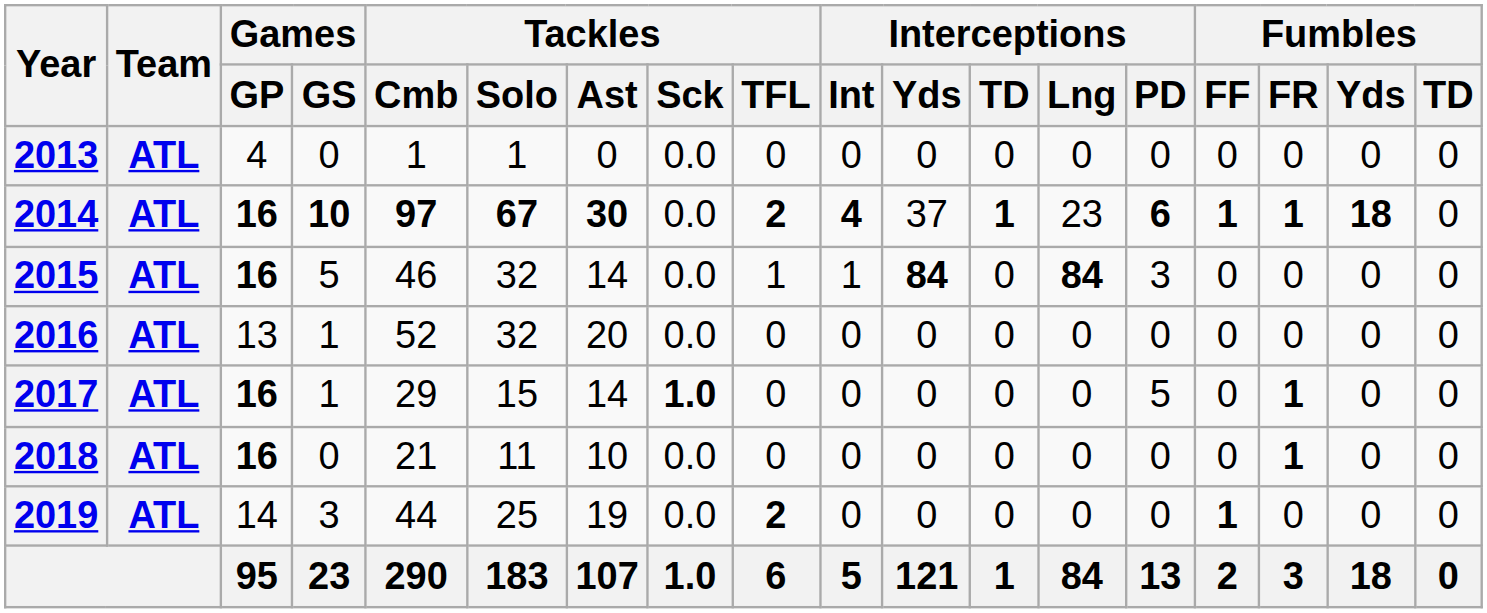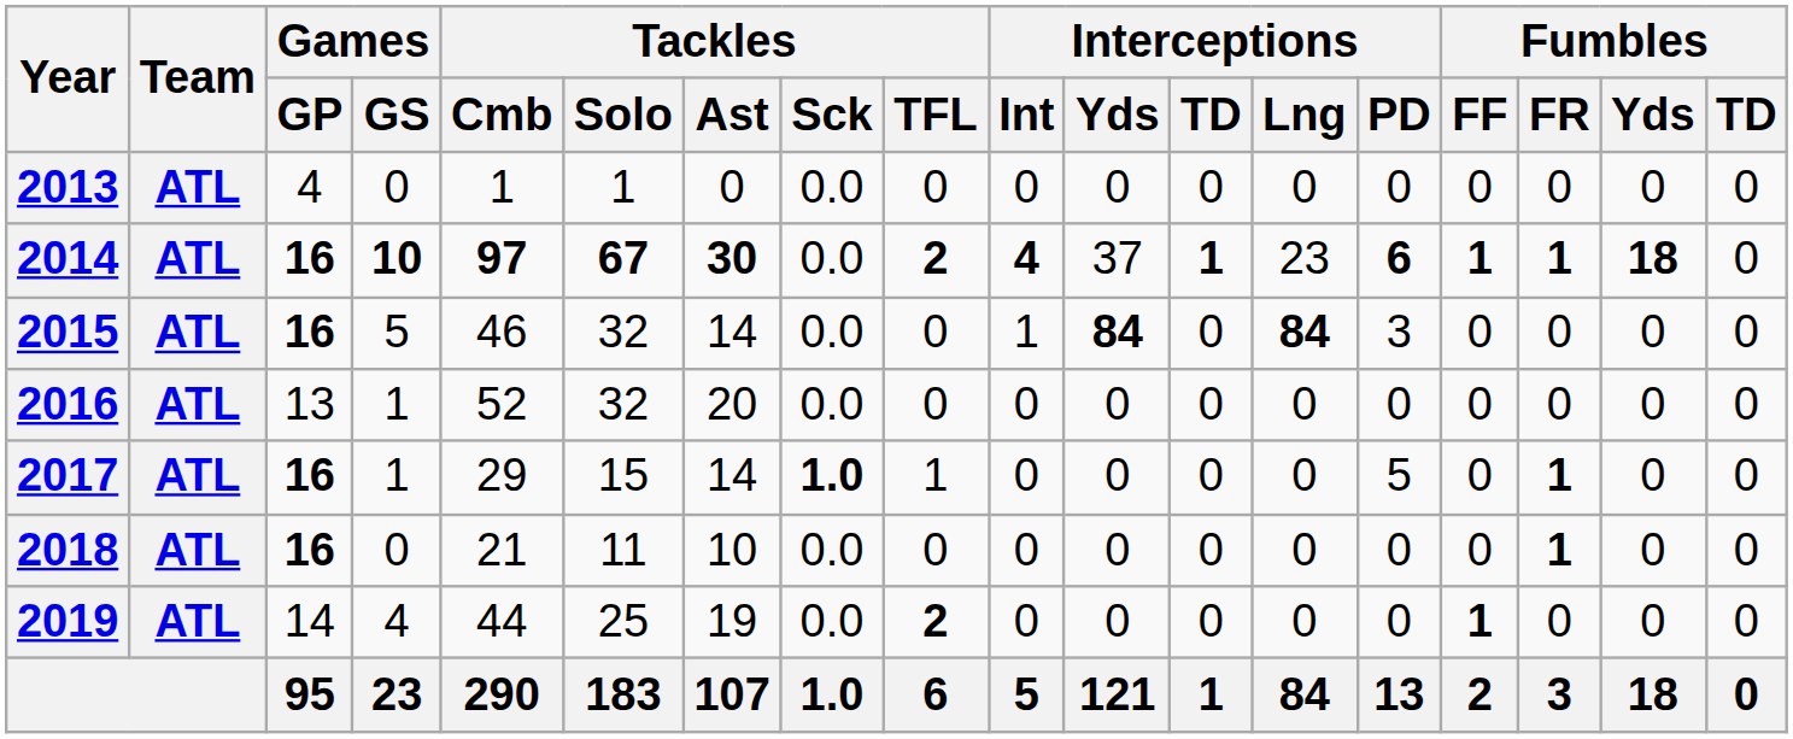2015 | Tackles / TFL: 1 -> 0
2017 | Tackles / TFL: 0 -> 1
2019 | Games / GS: 3 -> 4
